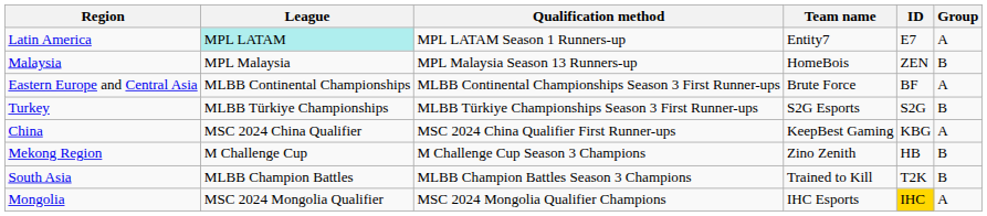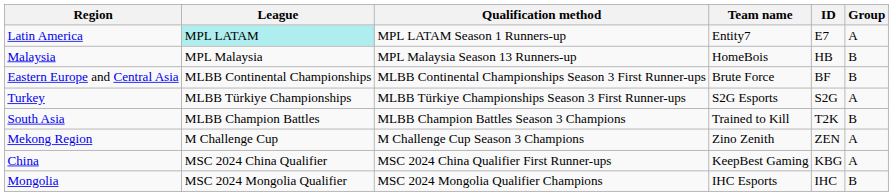Malaysia | ID: ZEN -> HB
Eastern Europe and Central Asia | Group: A -> B
Turkey | Group: B -> A
rows swapped: South Asia <-> China
Mekong Region | ID: HB -> ZEN
Mekong Region | Group: B -> A
Mongolia | ID: gold background -> no background
Mongolia | Group: A -> B
